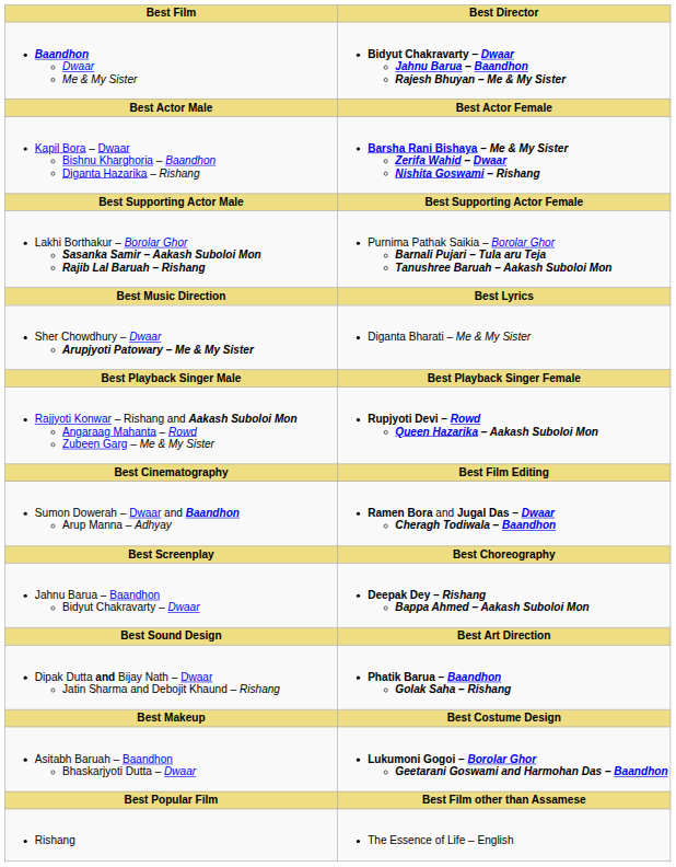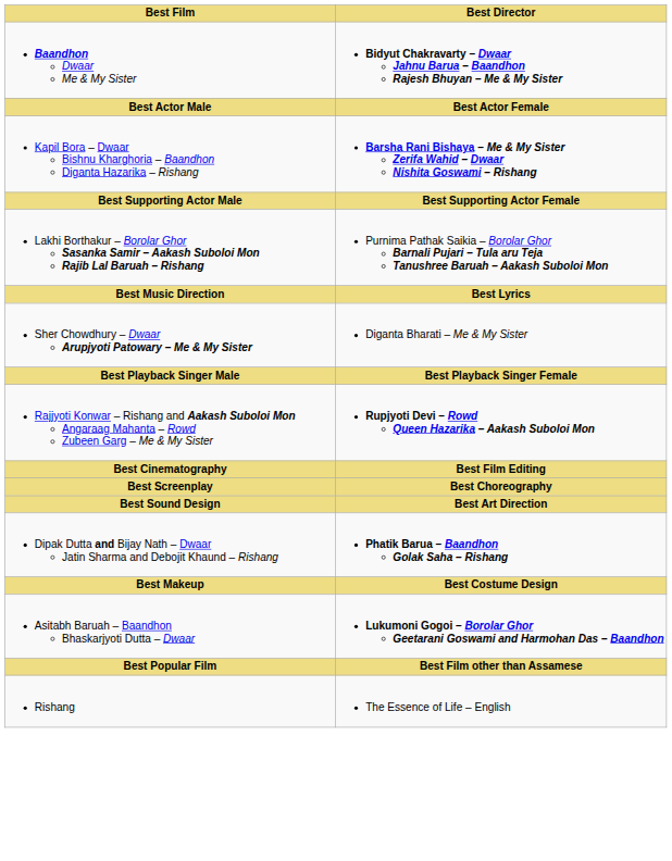- row: Sumon Dowerah – Dwaar and Baandhon Arup Manna – Adhyay | Ramen Bora and Jugal Das – Dwaar Cheragh Todiwala – Baandhon
- row: Jahnu Barua – Baandhon Bidyut Chakravarty – Dwaar | Deepak Dey – Rishang Bappa Ahmed – Aakash Suboloi Mon
